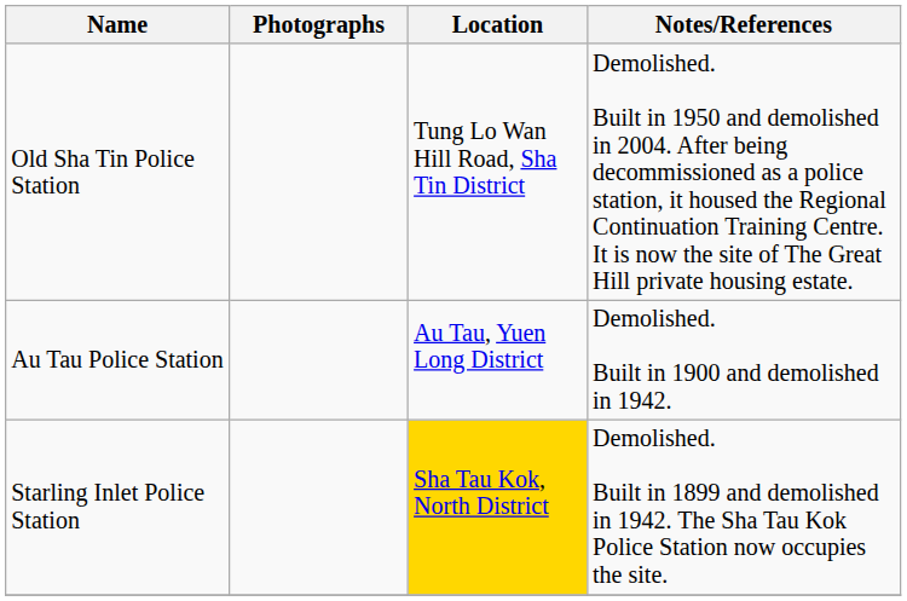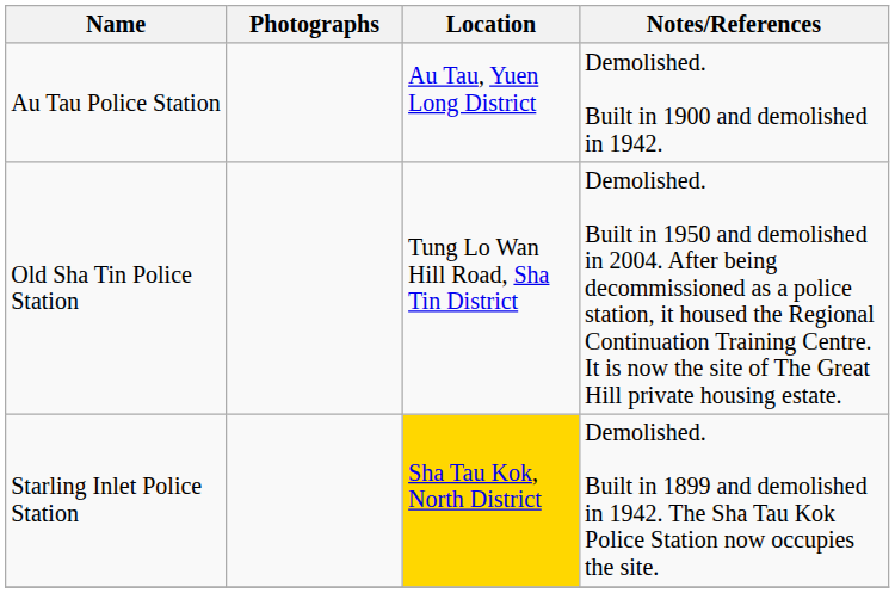rows swapped: Old Sha Tin Police Station <-> Au Tau Police Station
